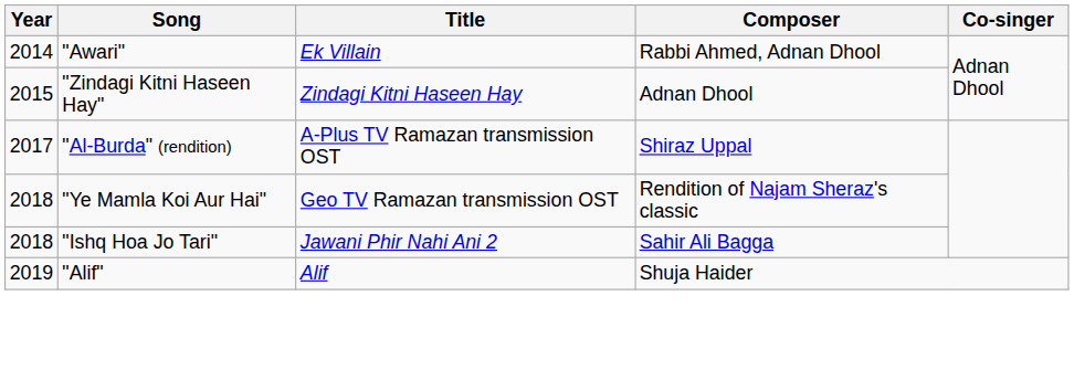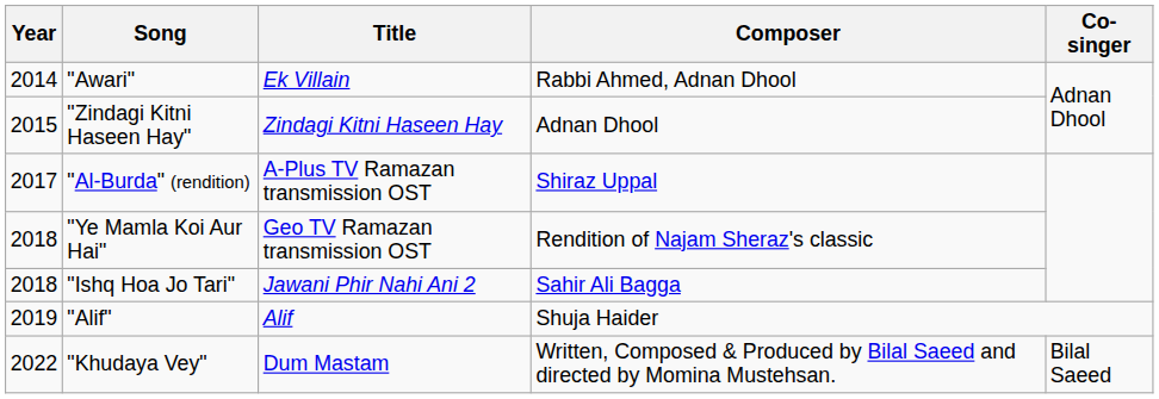+ row: 2022 | "Khudaya Vey" | Dum Mastam | Written, Composed & Produced by Bilal Saeed and directed by Momina Mustehsan. | Bilal Saeed
